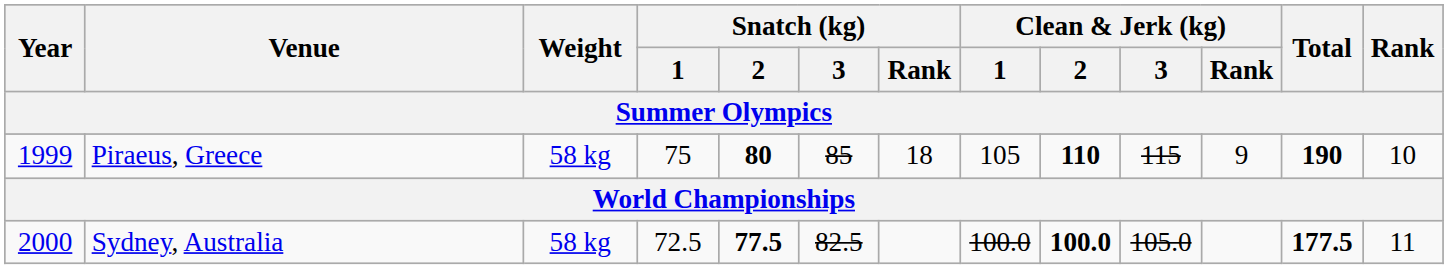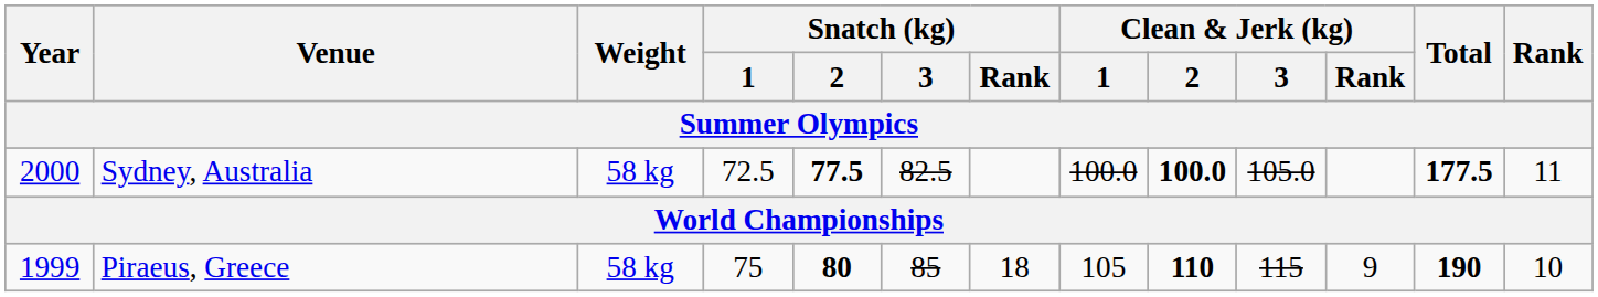rows swapped: Sydney, Australia <-> Piraeus, Greece
